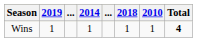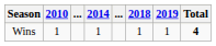columns swapped: 2010 <-> 2019
